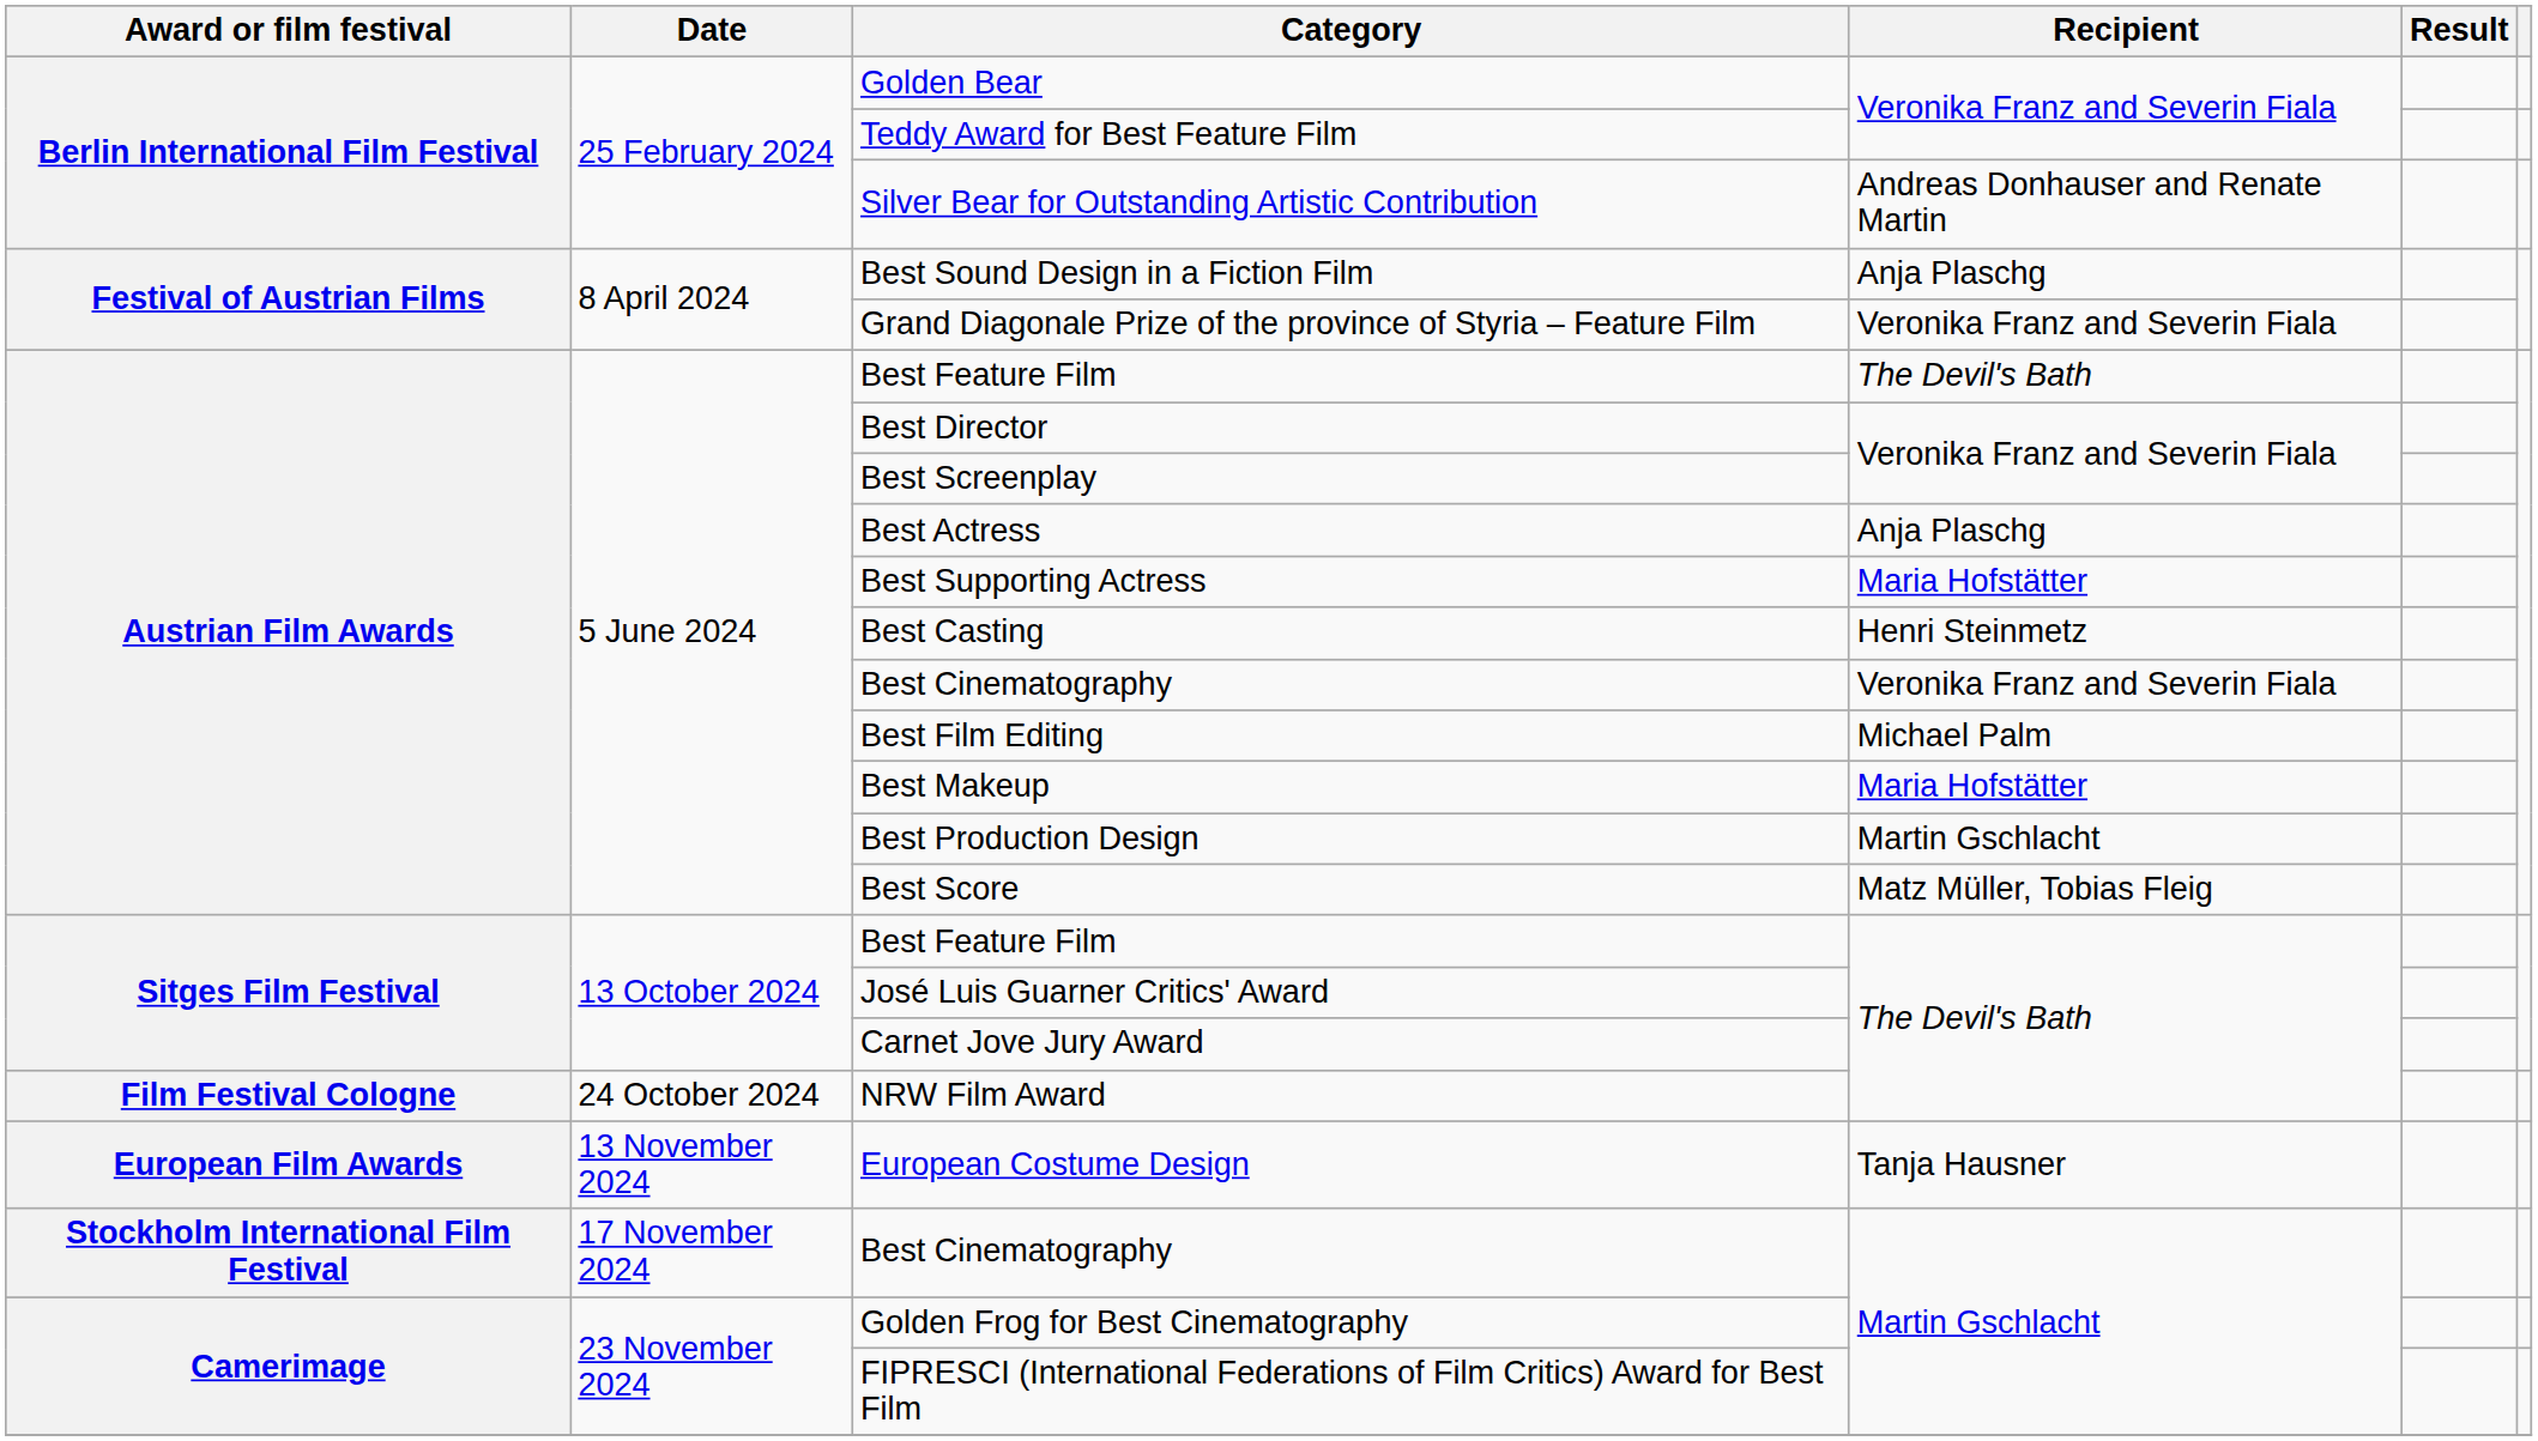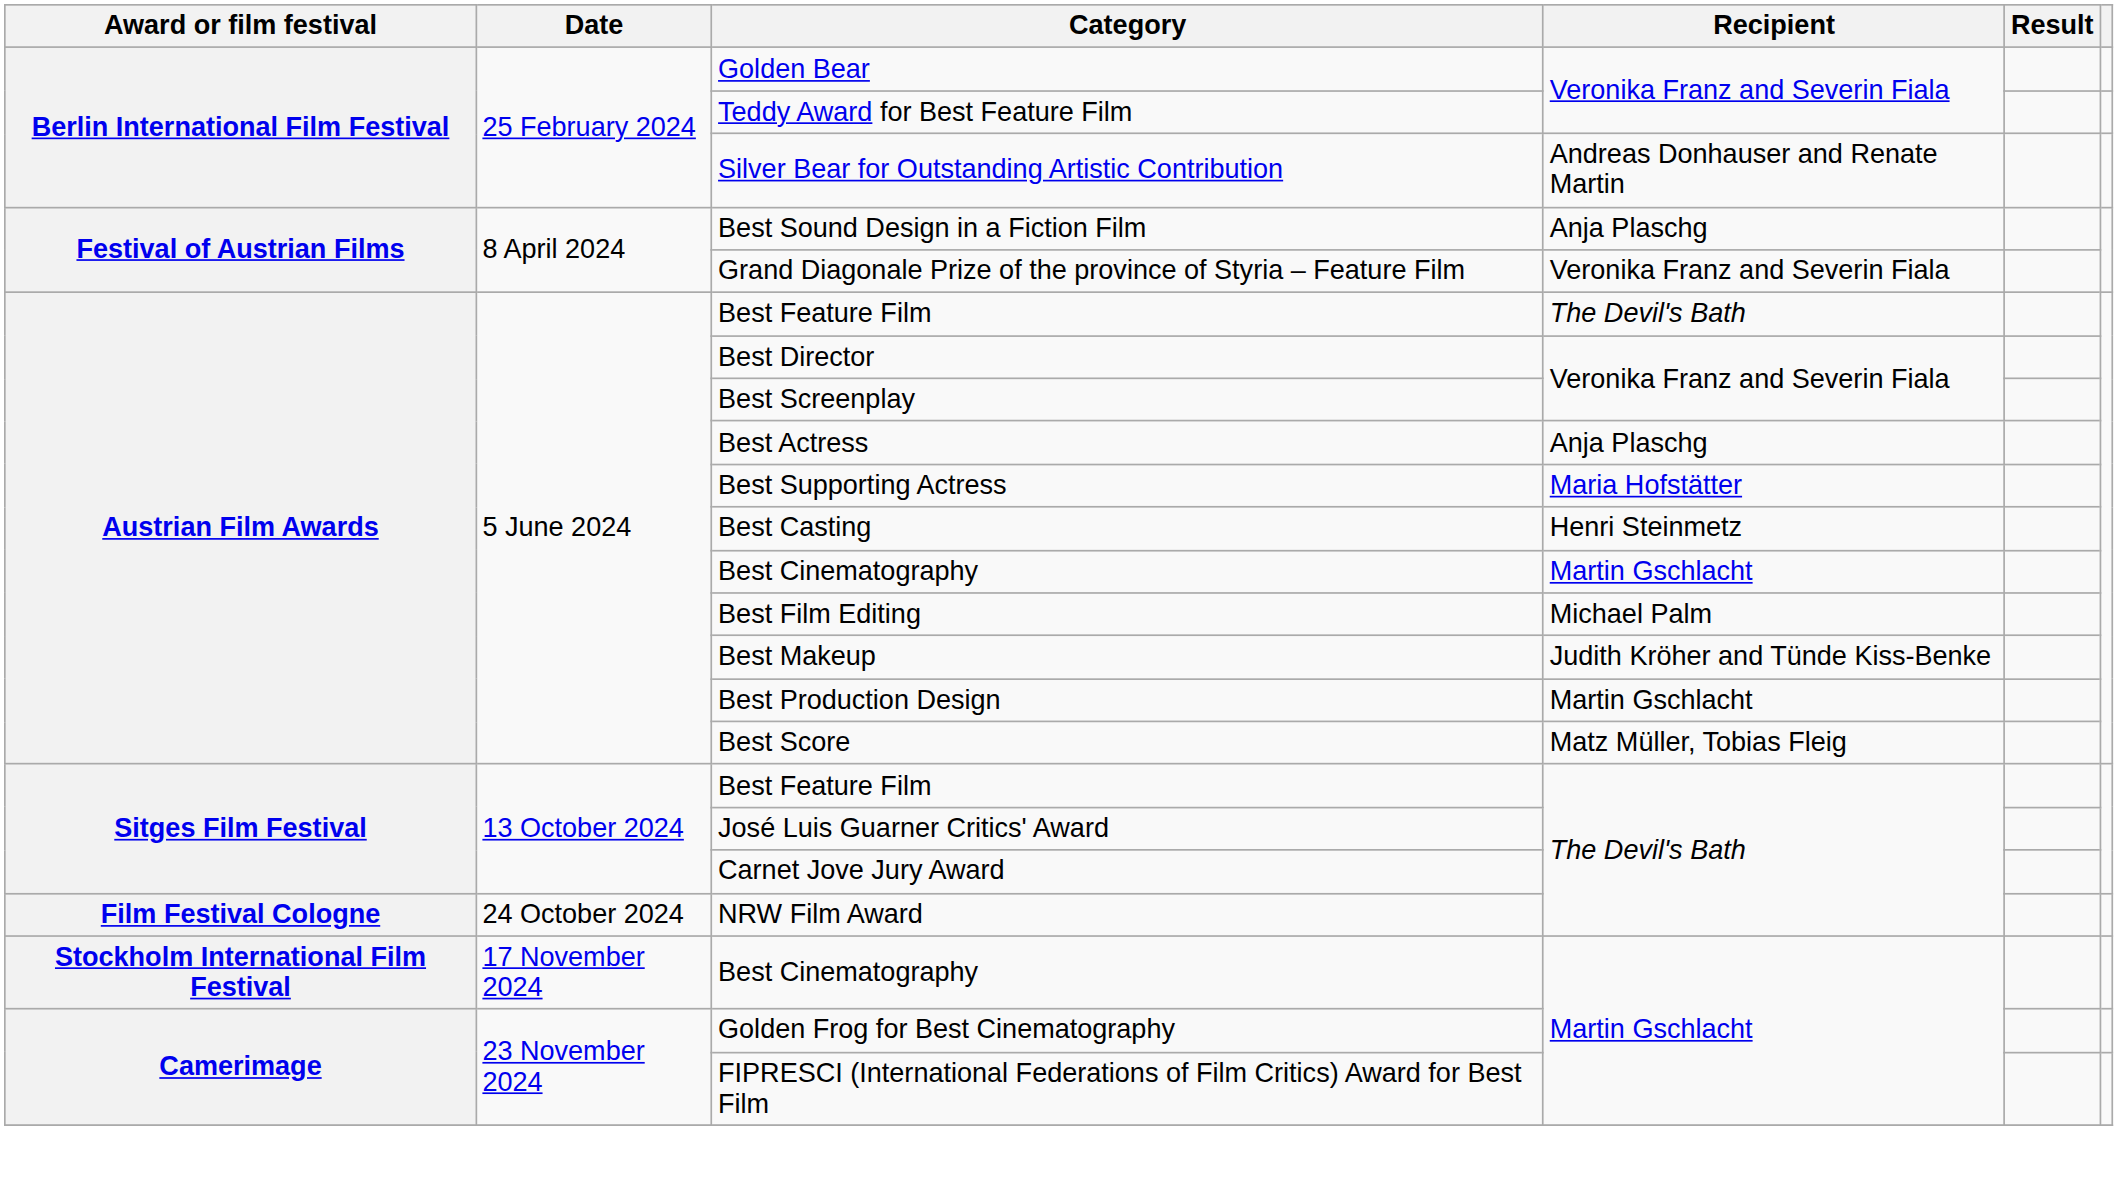Austrian Film Awards / Best Cinematography | Recipient: Veronika Franz and Severin Fiala -> Martin Gschlacht
Best Makeup | Recipient: Maria Hofstätter -> Judith Kröher and Tünde Kiss-Benke
- row: European Film Awards | 13 November 2024 | European Costume Design | Tanja Hausner
